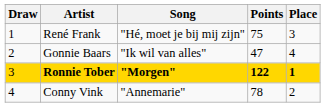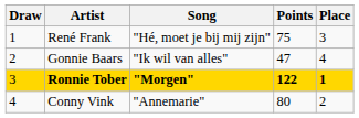Conny Vink | Points: 78 -> 80
